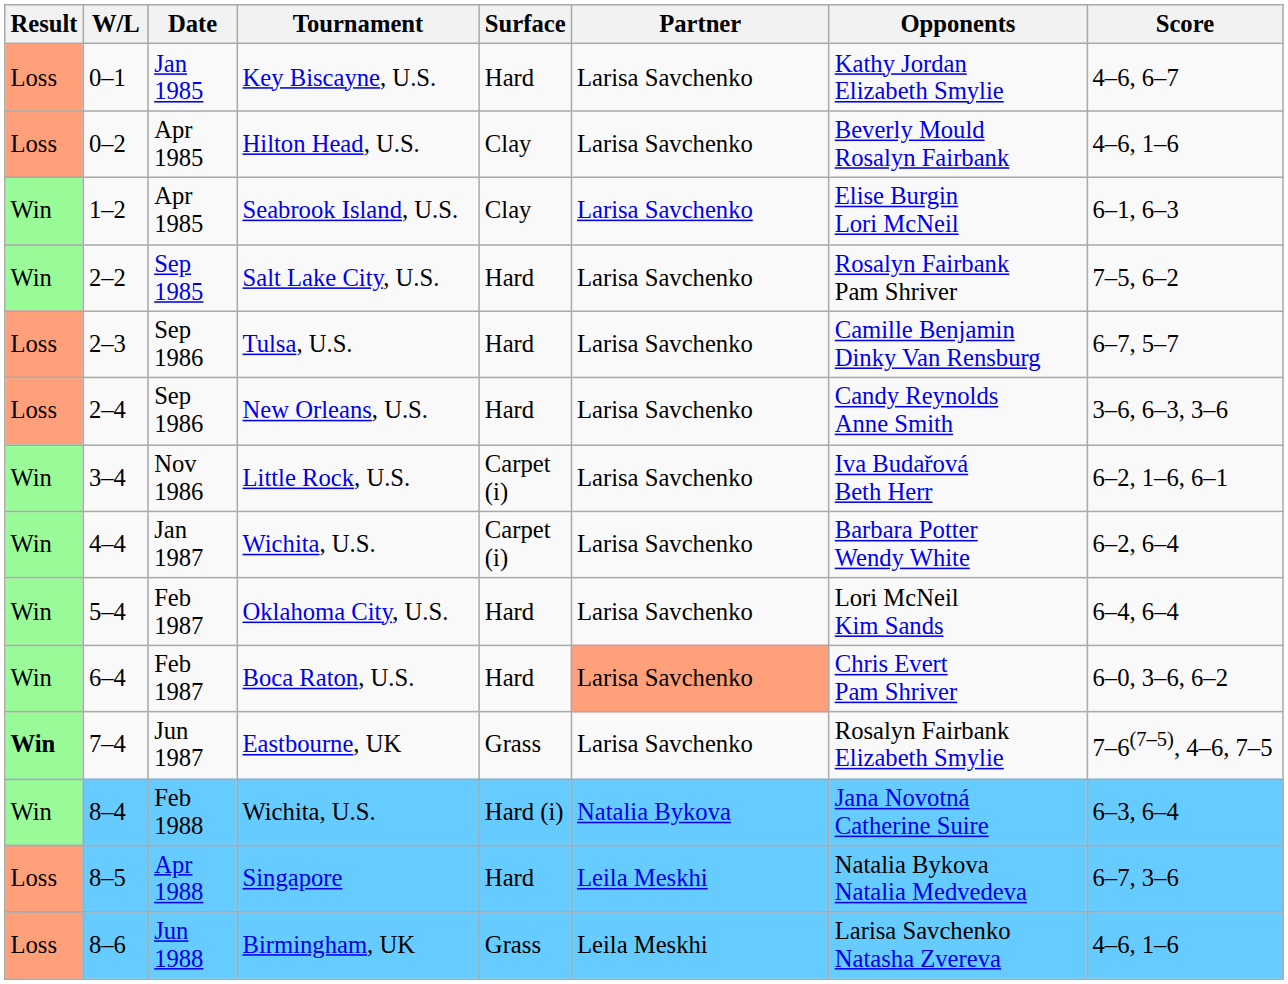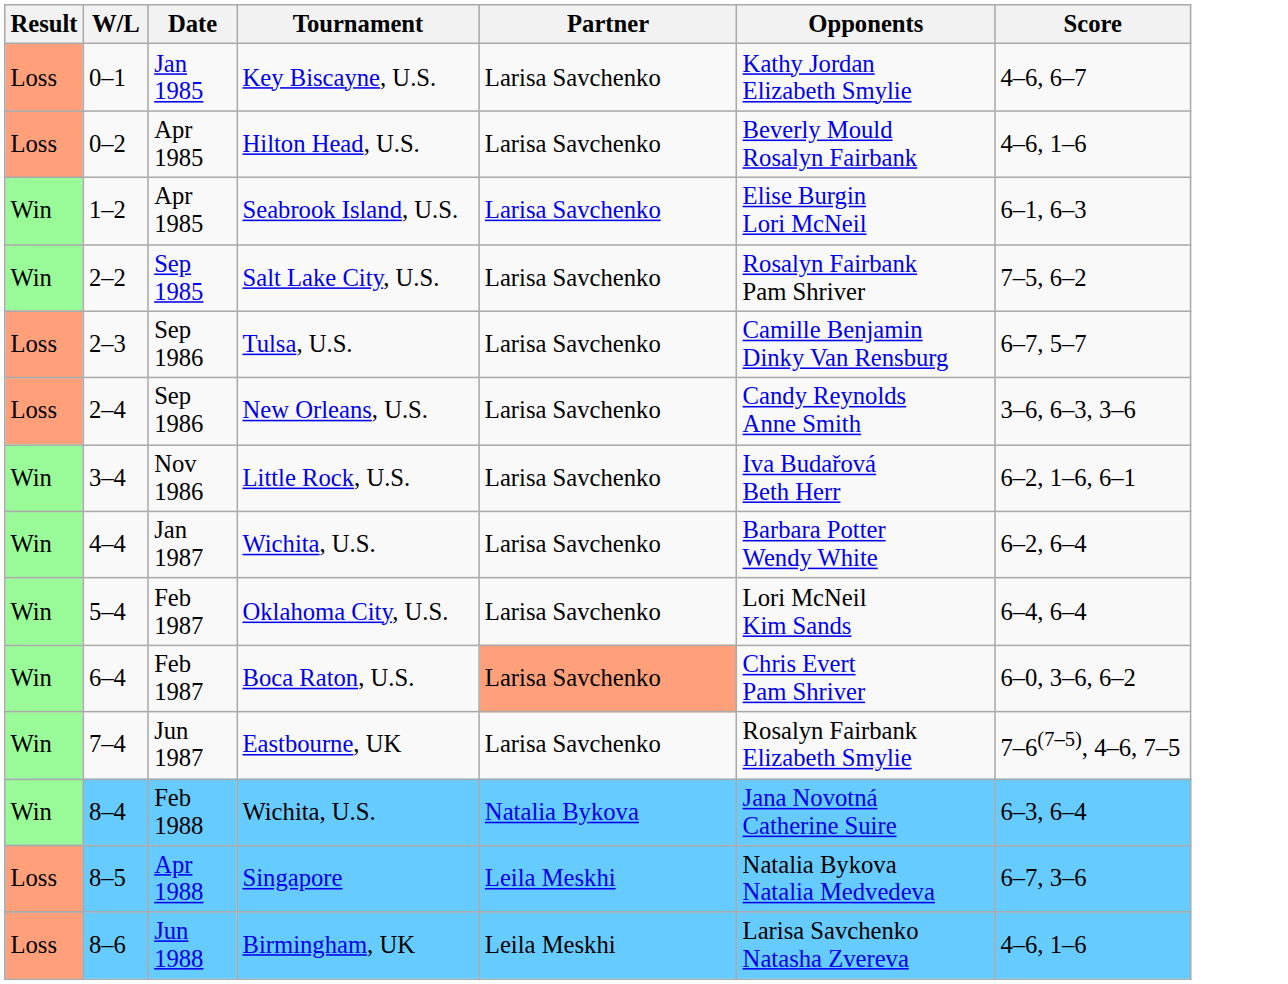- column: Surface | Hard | Clay | Clay | Hard | Hard | Hard | Carpet (i) | Carpet (i) | Hard | Hard | Grass | Hard (i) | Hard | Grass
Eastbourne, UK | Result: bold -> normal
